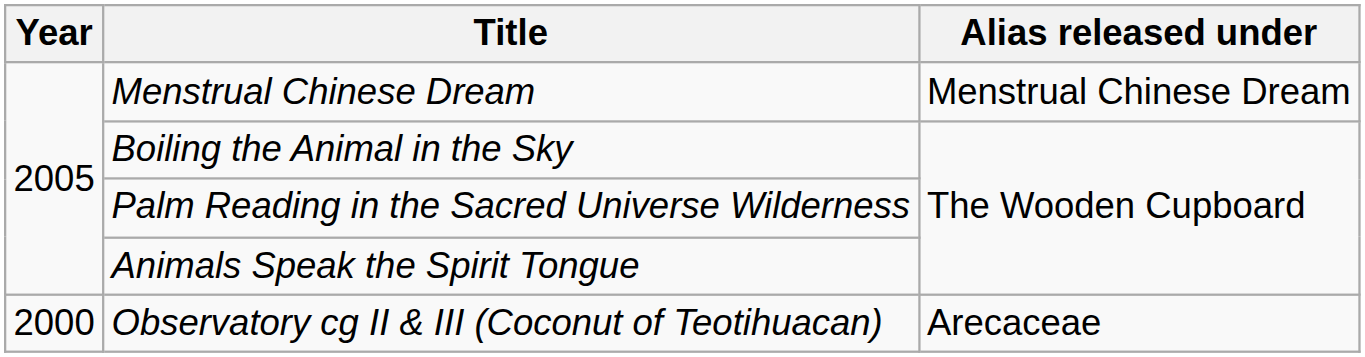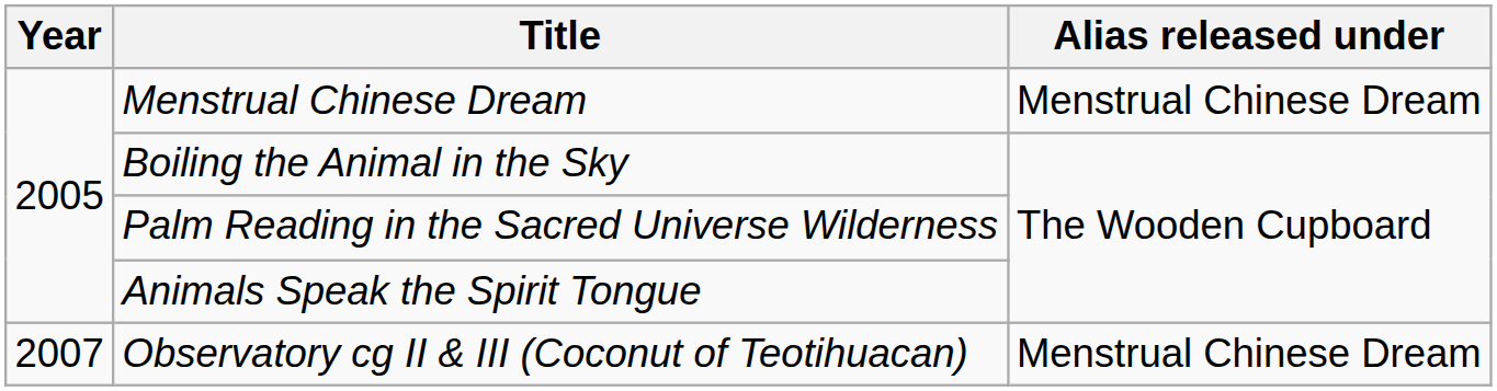Observatory cg II & III (Coconut of Teotihuacan) | Year: 2000 -> 2007
Observatory cg II & III (Coconut of Teotihuacan) | Alias released under: Arecaceae -> Menstrual Chinese Dream
